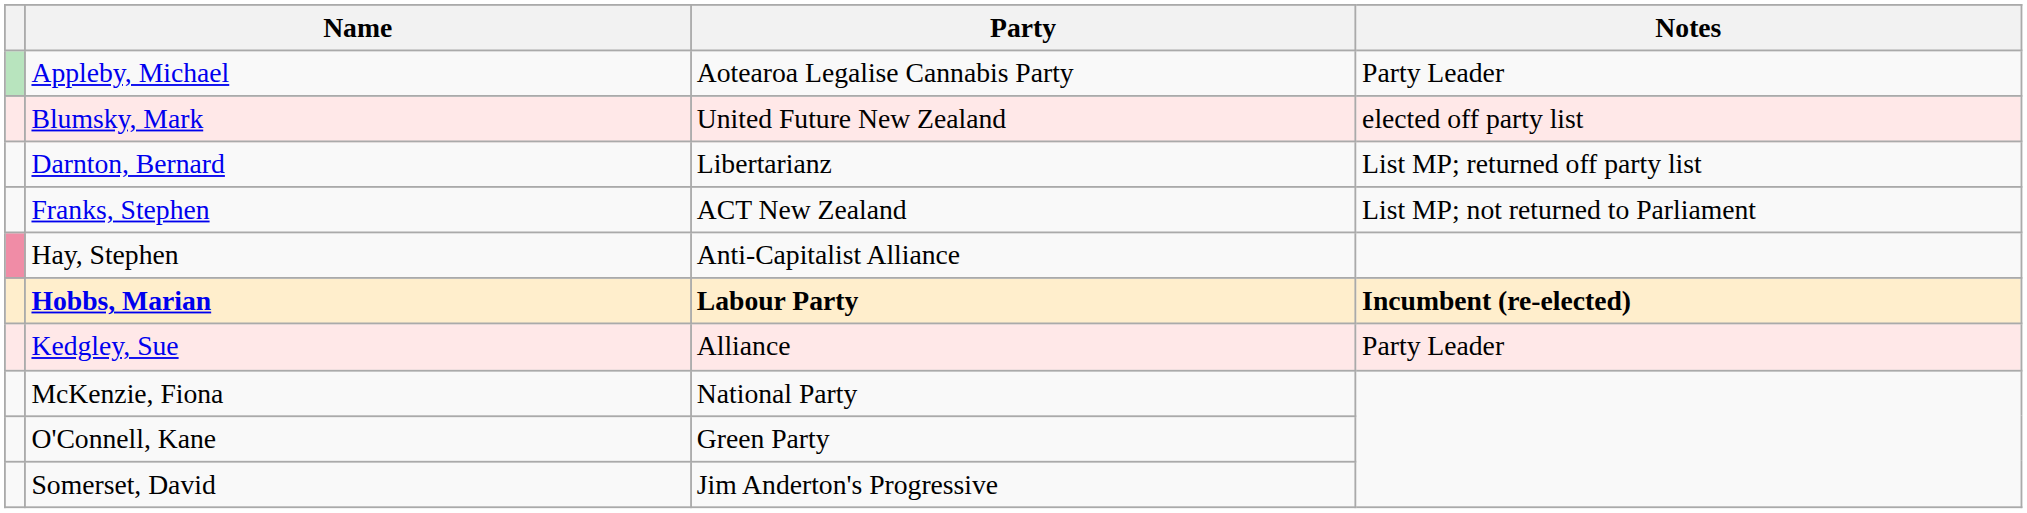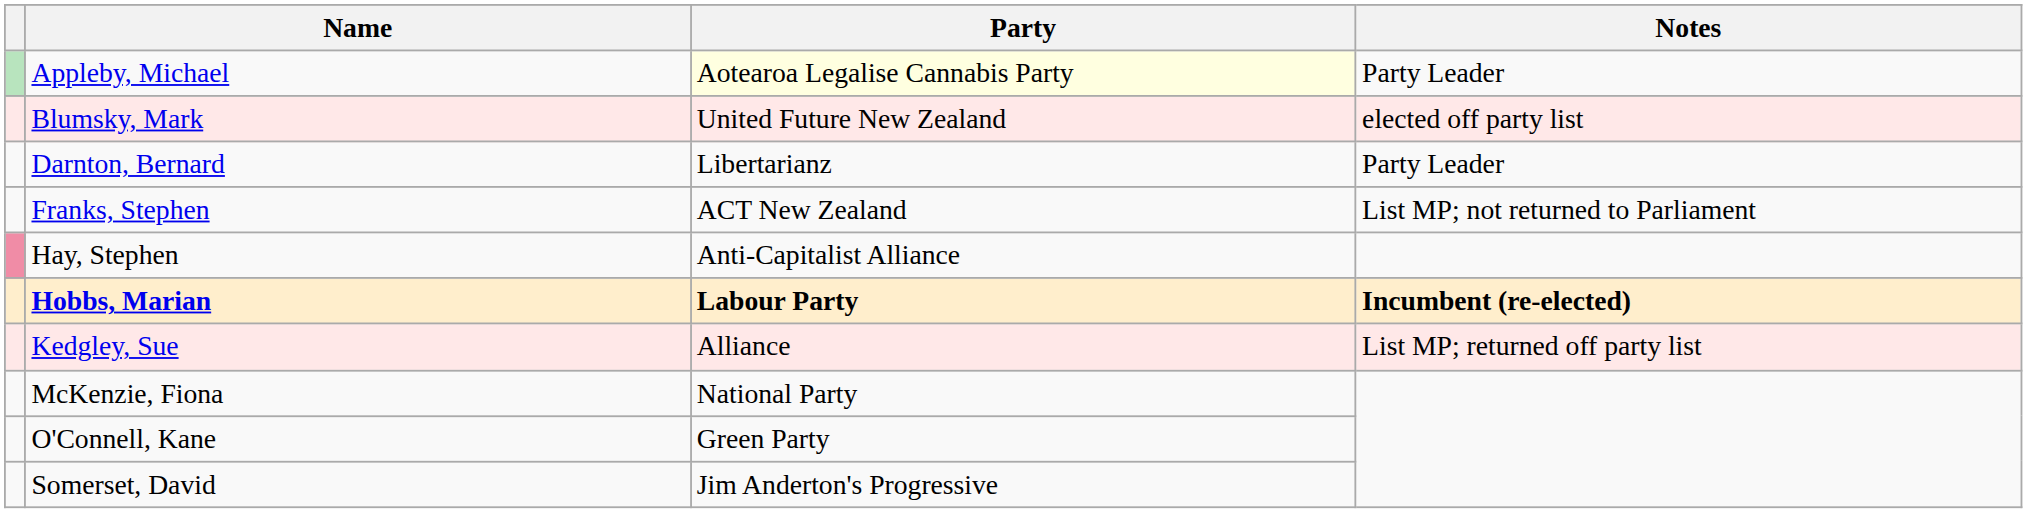Appleby, Michael | Party: no background -> lightyellow background
Darnton, Bernard | Notes: List MP; returned off party list -> Party Leader
Kedgley, Sue | Notes: Party Leader -> List MP; returned off party list
